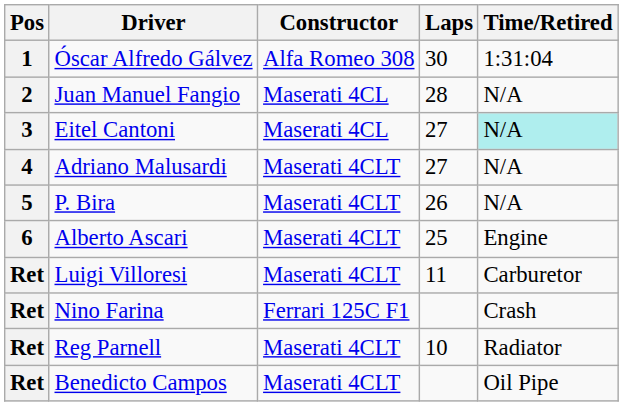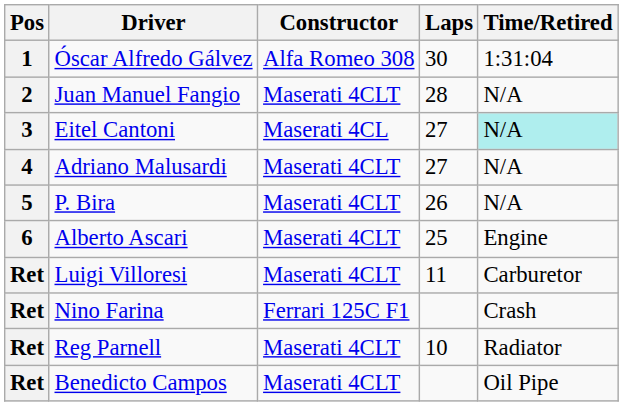Juan Manuel Fangio | Constructor: Maserati 4CL -> Maserati 4CLT
